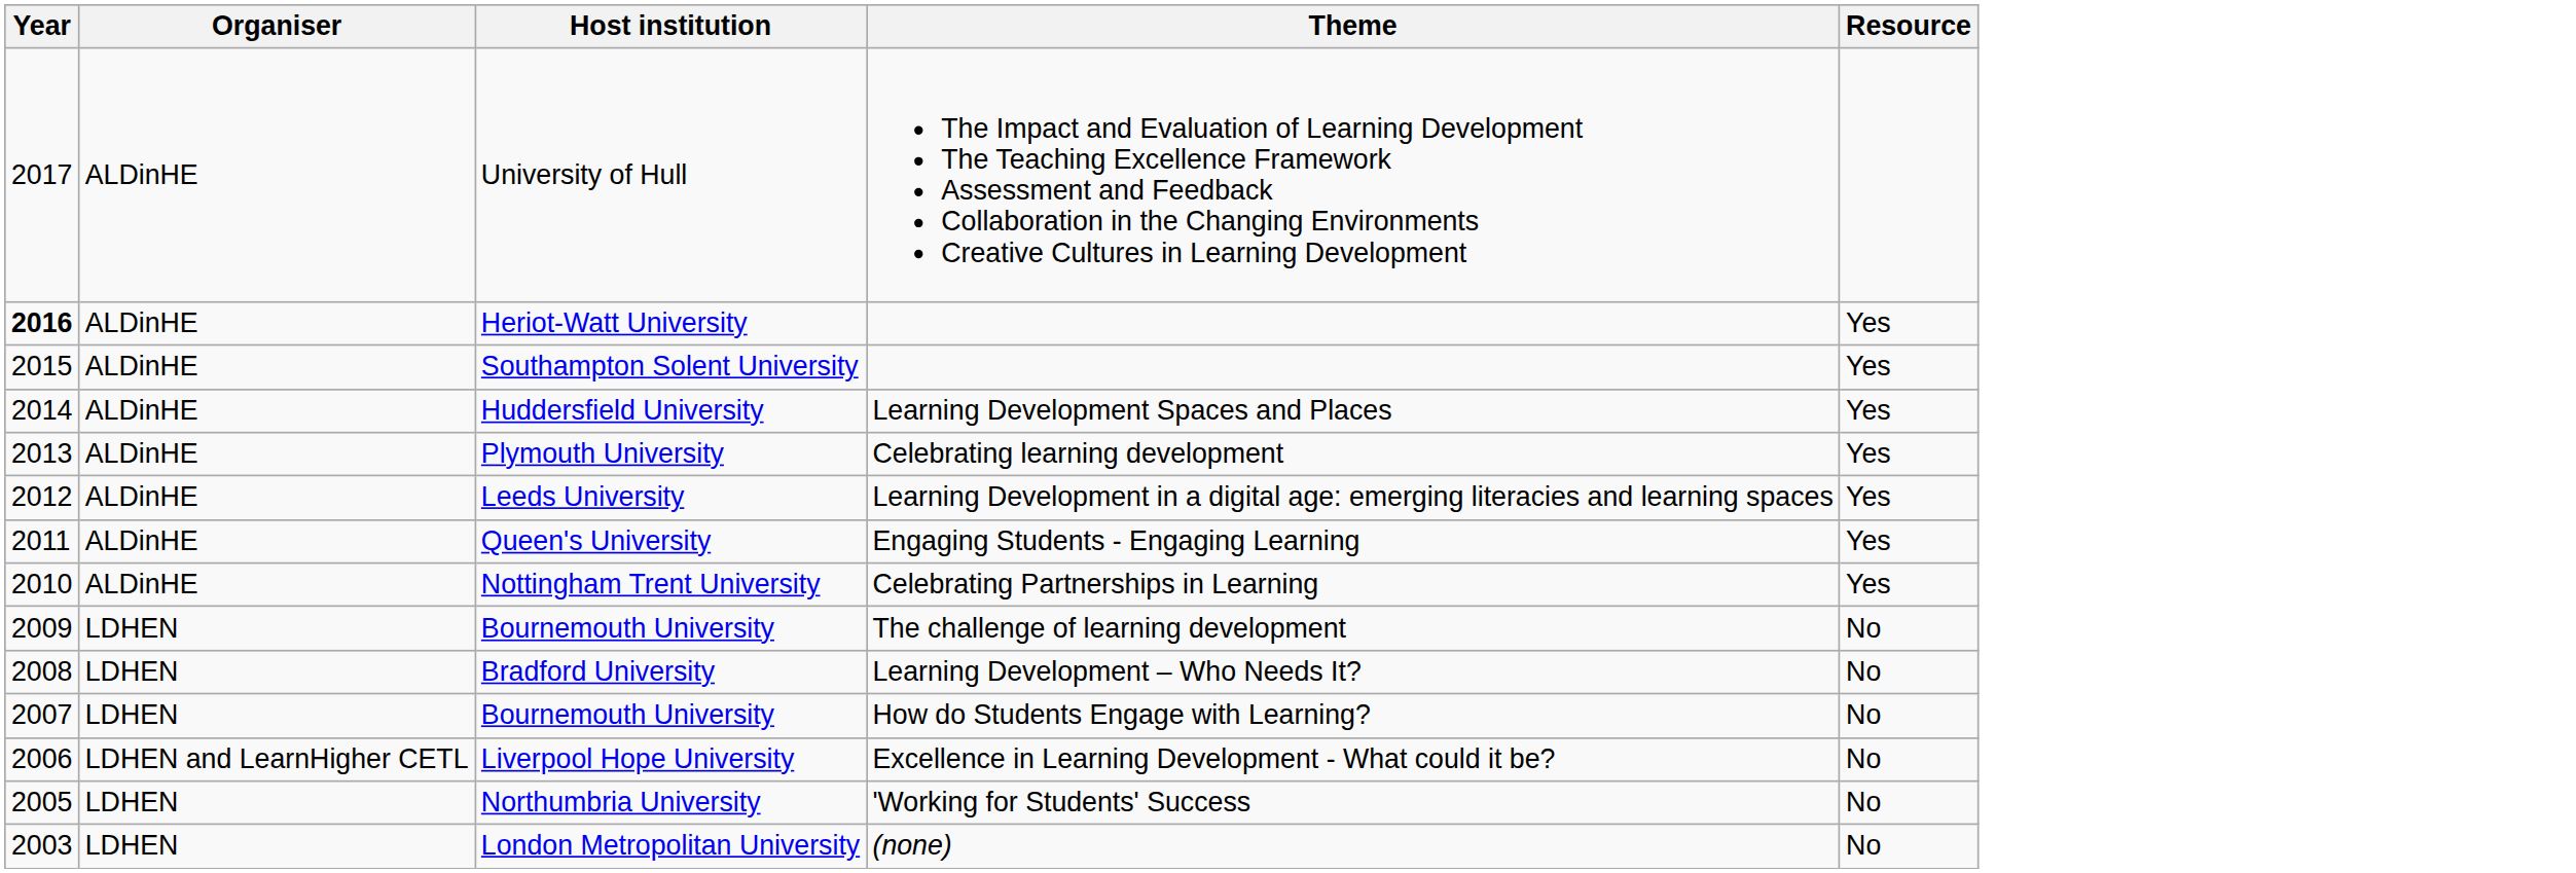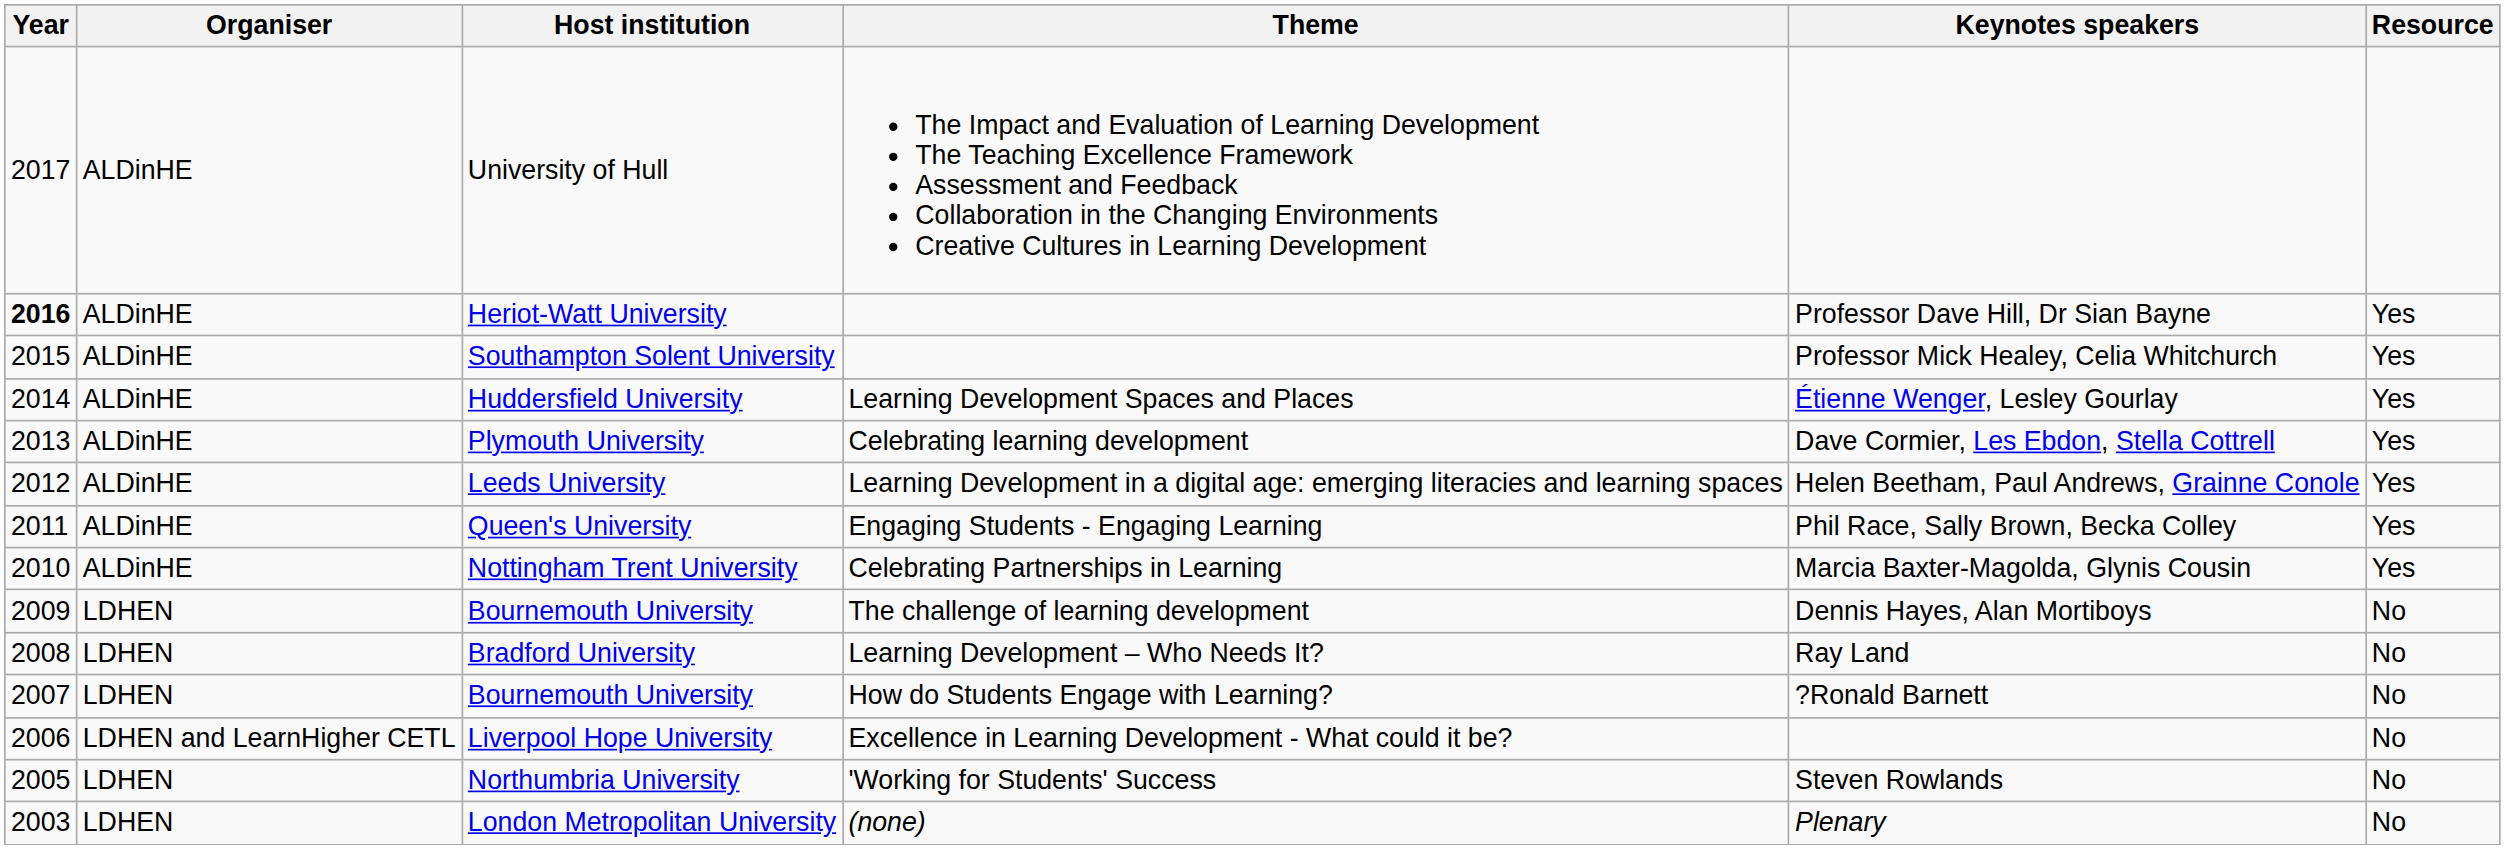+ column: Keynotes speakers | Professor Dave Hill, Dr Sian Bayne | Professor Mick Healey, Celia Whitchurch | Étienne Wenger, Lesley Gourlay | Dave Cormier, Les Ebdon, Stella Cottrell | Helen Beetham, Paul Andrews, Grainne Conole | Phil Race, Sally Brown, Becka Colley | Marcia Baxter-Magolda, Glynis Cousin | Dennis Hayes, Alan Mortiboys | Ray Land | ?Ronald Barnett | Steven Rowlands | Plenary
